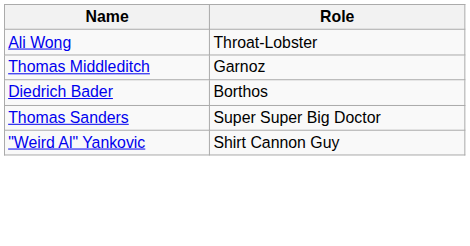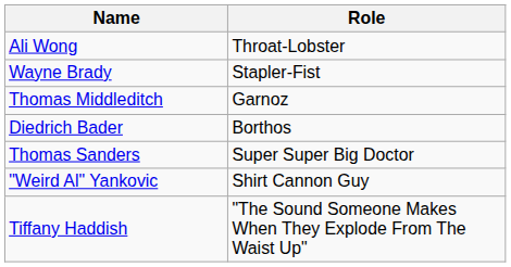+ row: Wayne Brady | Stapler-Fist
+ row: Tiffany Haddish | "The Sound Someone Makes When They Explode From The Waist Up"
